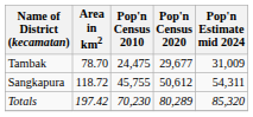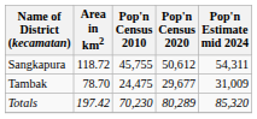rows swapped: Sangkapura <-> Tambak
